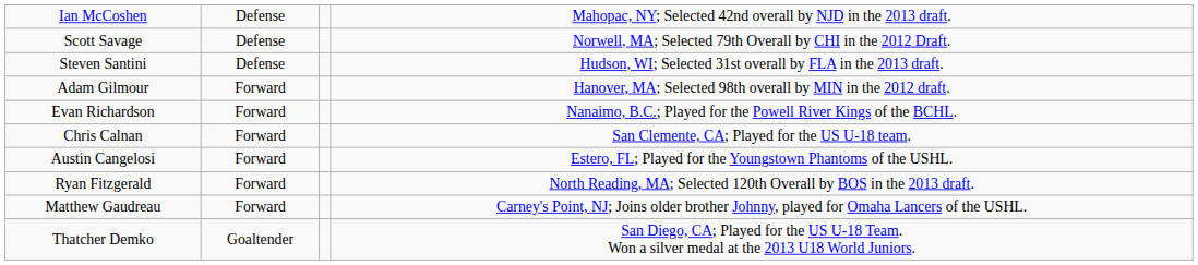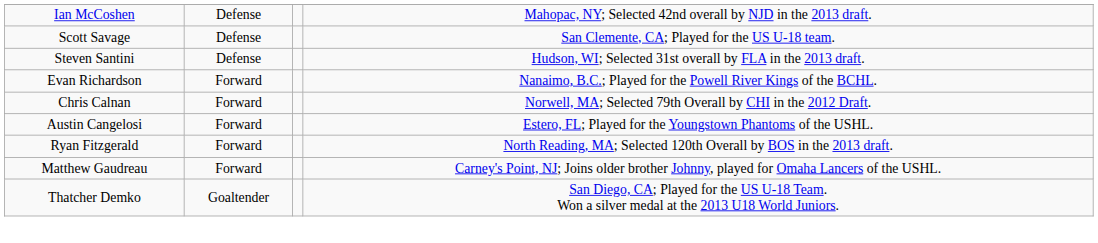Scott Savage | column 4: Norwell, MA; Selected 79th Overall by CHI in the 2012 Draft. -> San Clemente, CA; Played for the US U-18 team.
- row: Adam Gilmour | Forward | Hanover, MA; Selected 98th overall by MIN in the 2012 draft.
Chris Calnan | column 4: San Clemente, CA; Played for the US U-18 team. -> Norwell, MA; Selected 79th Overall by CHI in the 2012 Draft.
